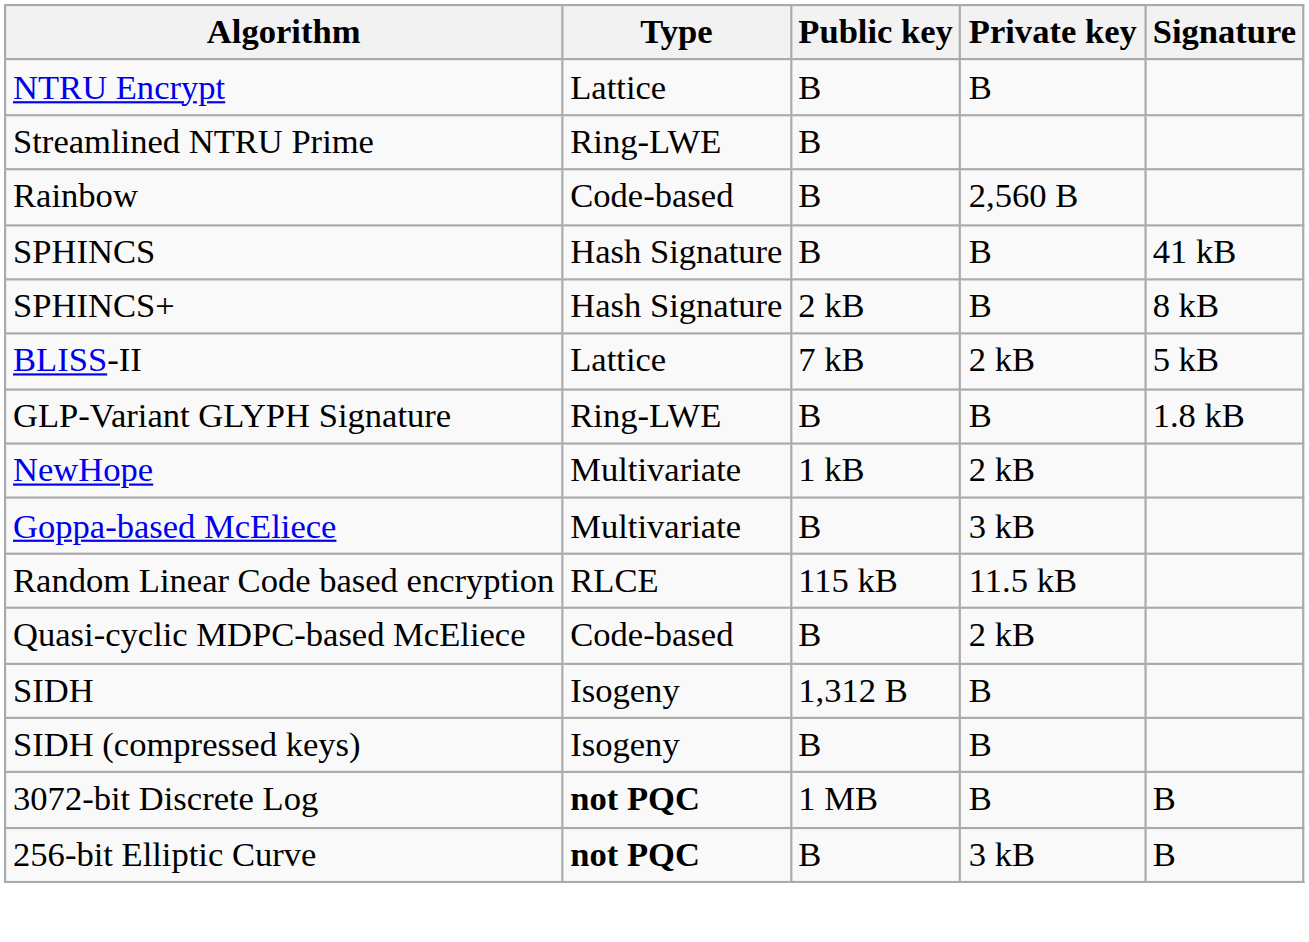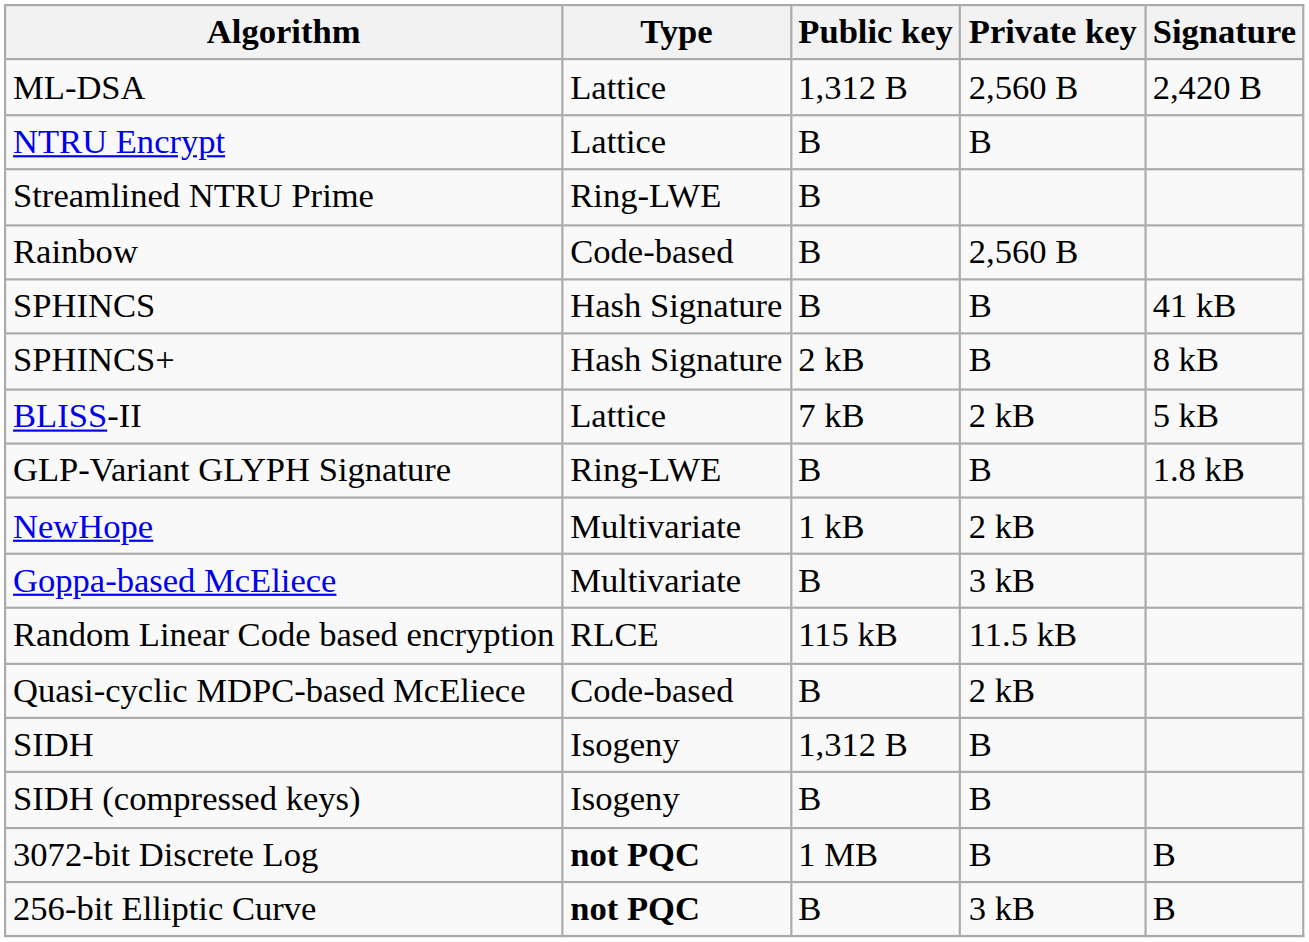+ row: ML-DSA | Lattice | 1,312 B | 2,560 B | 2,420 B
